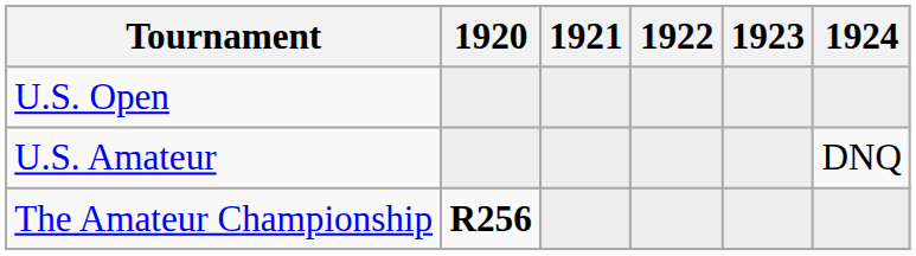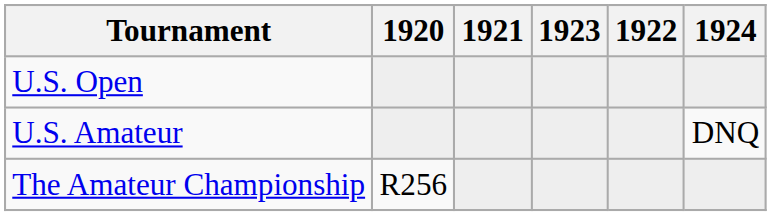columns swapped: 1922 <-> 1923
The Amateur Championship | 1920: bold -> normal
